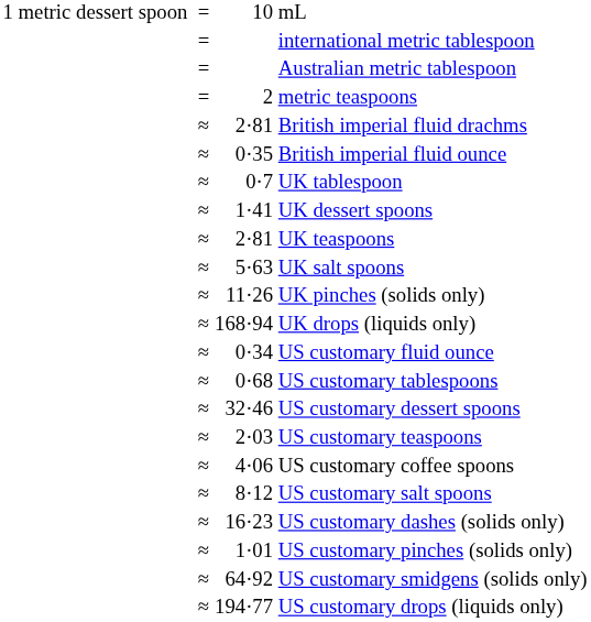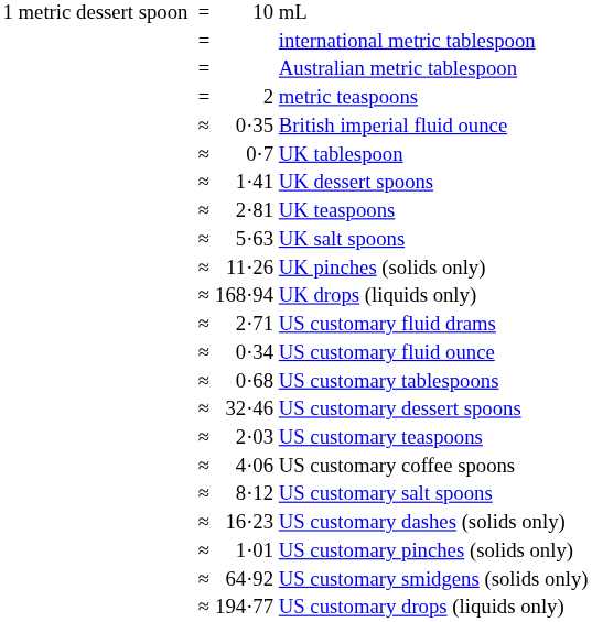- row: ≈ | 2·81 | British imperial fluid drachms
+ row: ≈ | 2·71 | US customary fluid drams
